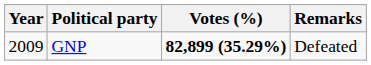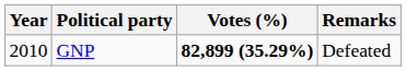GNP | Year: 2009 -> 2010
